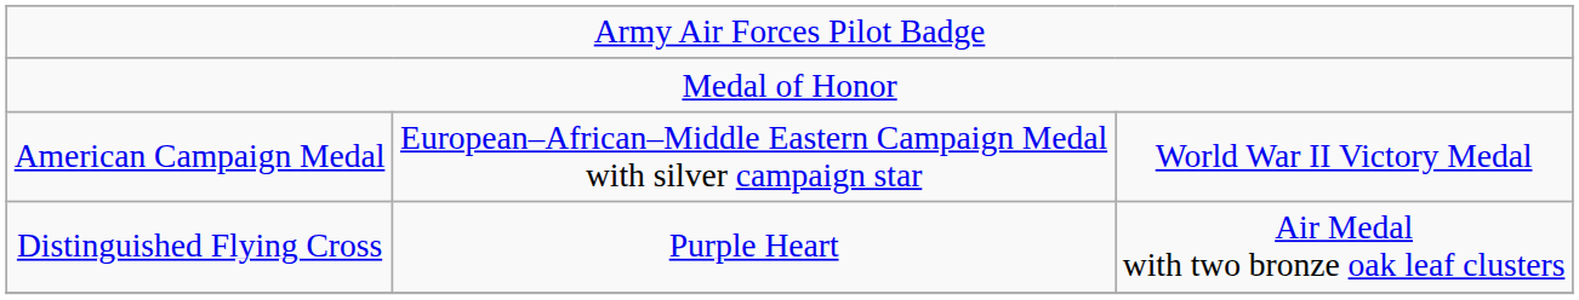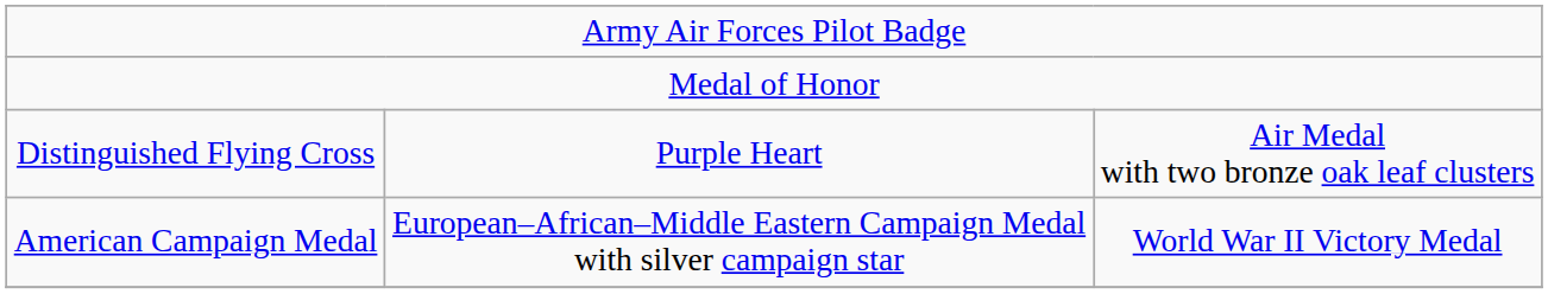rows swapped: Distinguished Flying Cross <-> American Campaign Medal
